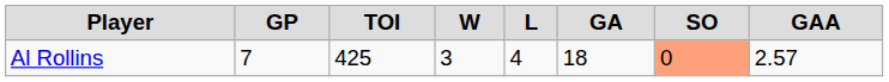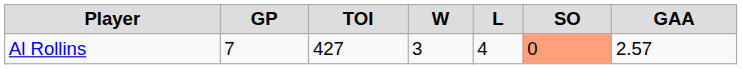- column: GA | 18
Al Rollins | TOI: 425 -> 427
